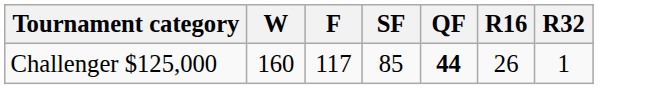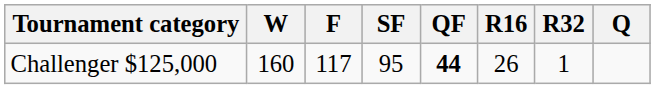+ column: Q
Challenger $125,000 | SF: 85 -> 95
